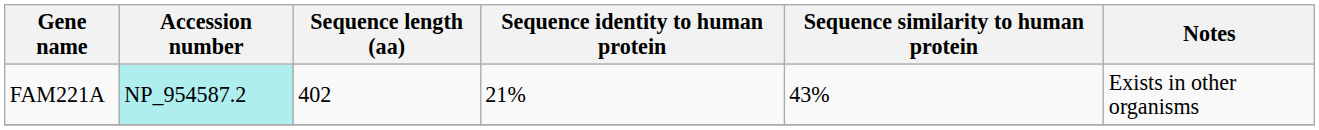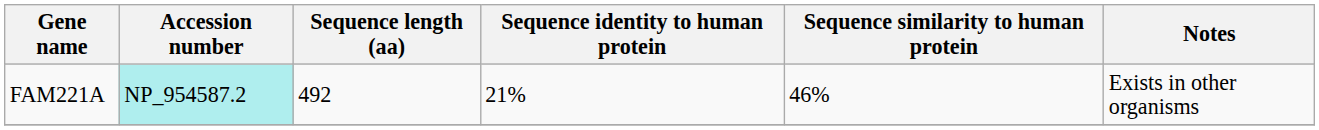FAM221A | Sequence length (aa): 402 -> 492
FAM221A | Sequence similarity to human protein: 43% -> 46%
